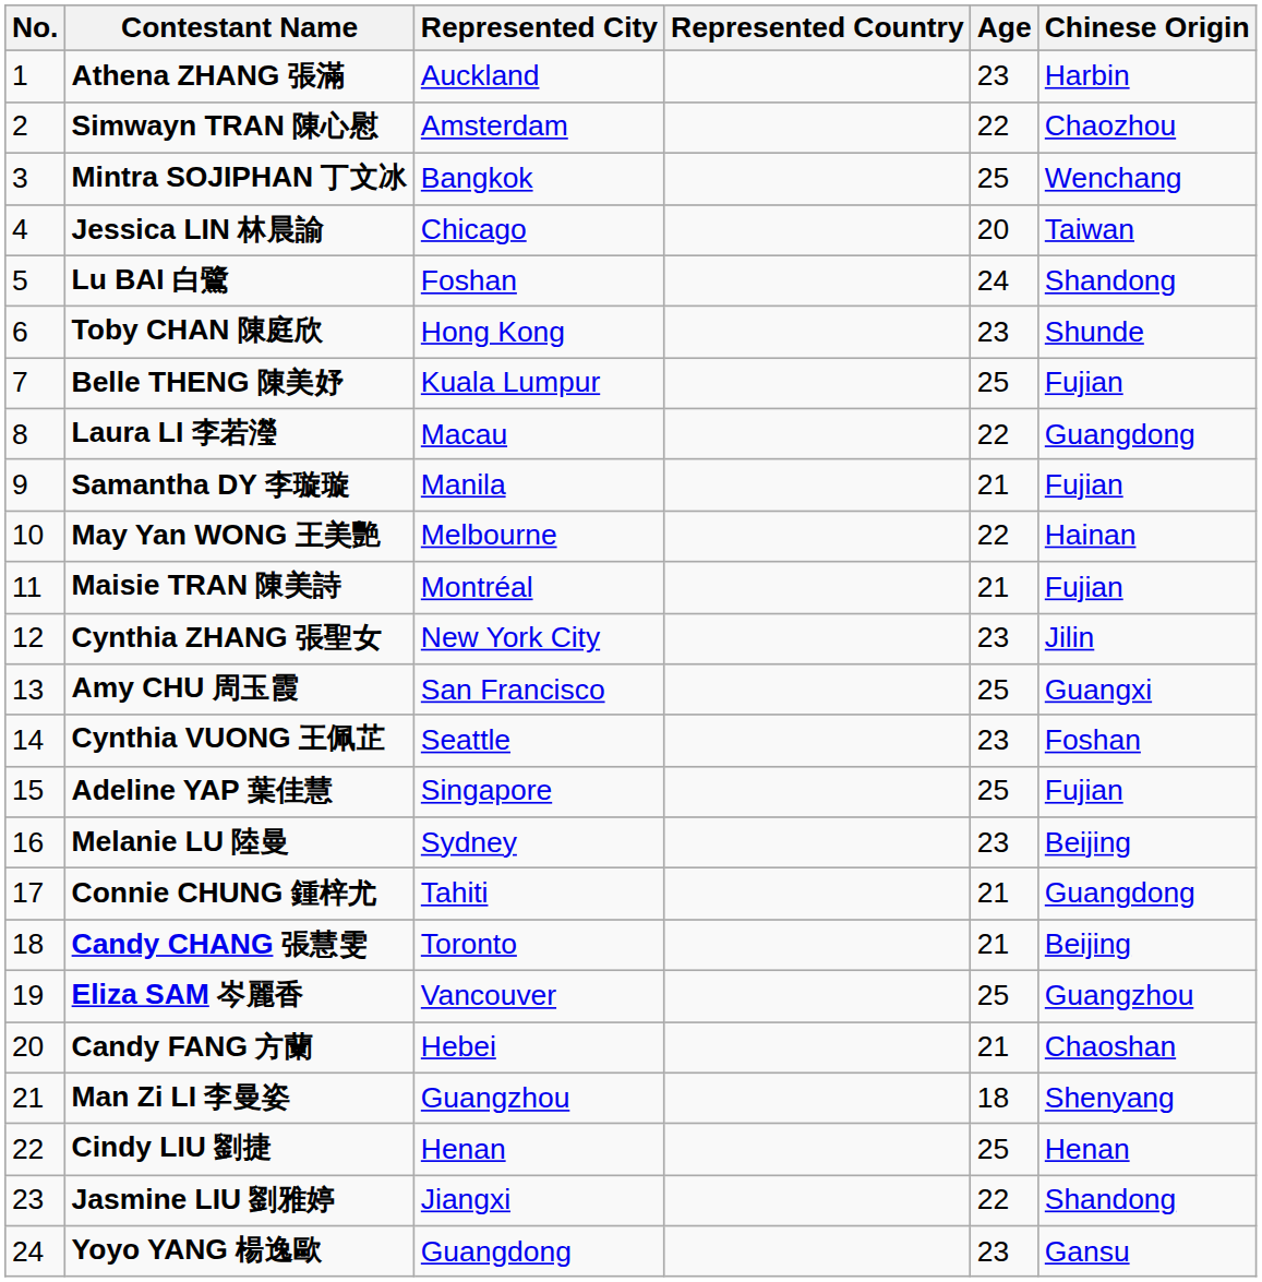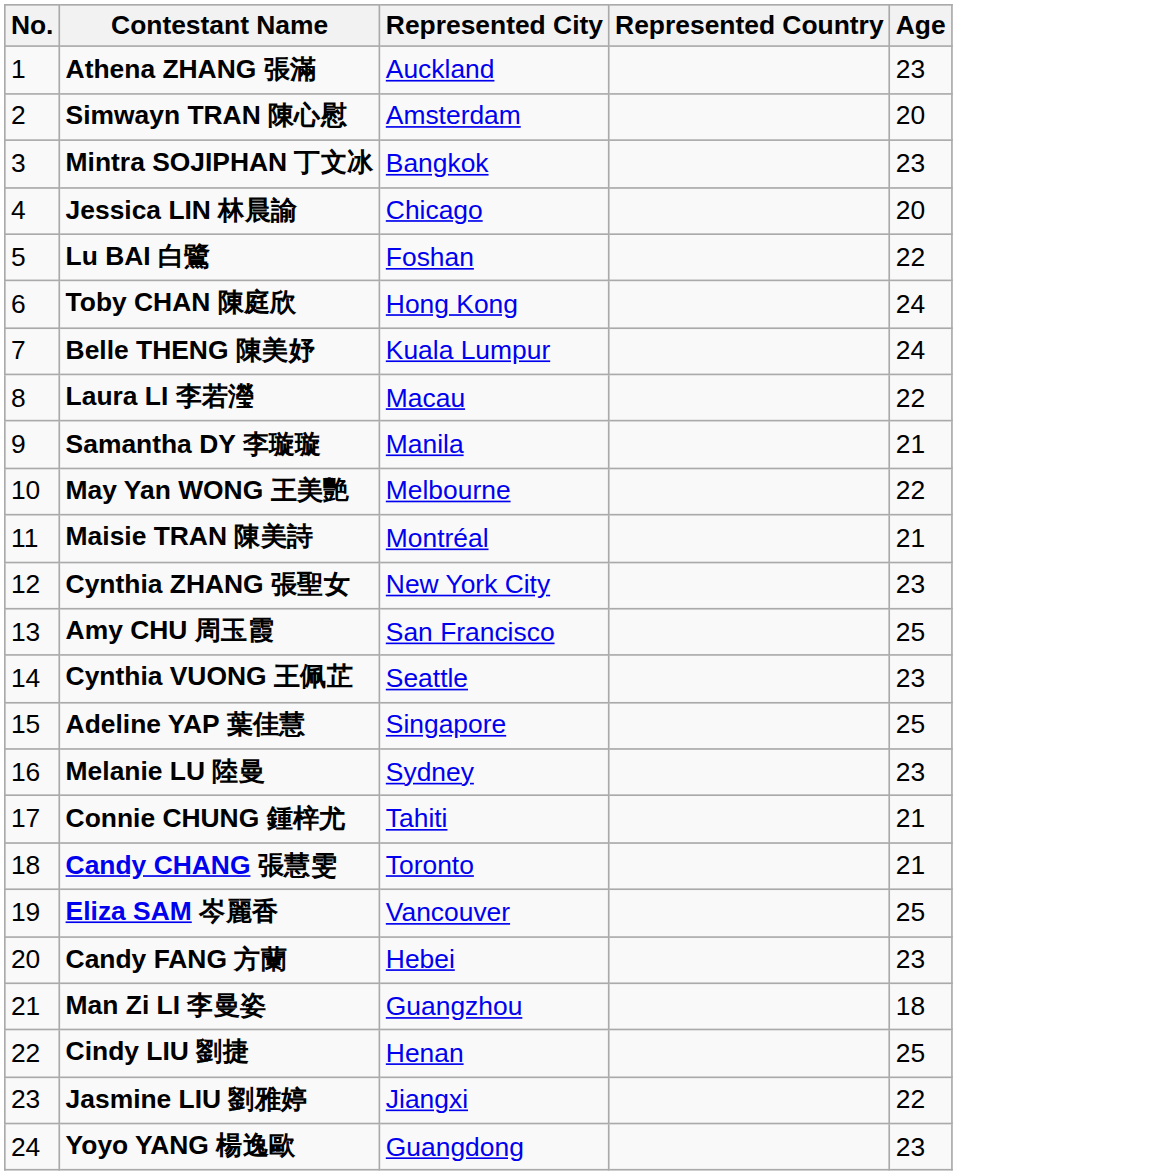- column: Chinese Origin | Harbin | Chaozhou | Wenchang | Taiwan | Shandong | Shunde | Fujian | Guangdong | Fujian | Hainan | Fujian | Jilin | Guangxi | Foshan | Fujian | Beijing | Guangdong | Beijing | Guangzhou | Chaoshan | Shenyang | Henan | Shandong | Gansu
Simwayn TRAN 陳心慰 | Age: 22 -> 20
Mintra SOJIPHAN 丁文冰 | Age: 25 -> 23
Lu BAI 白鷺 | Age: 24 -> 22
Toby CHAN 陳庭欣 | Age: 23 -> 24
Belle THENG 陳美妤 | Age: 25 -> 24
Candy FANG 方蘭 | Age: 21 -> 23
